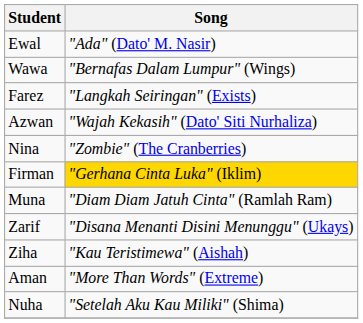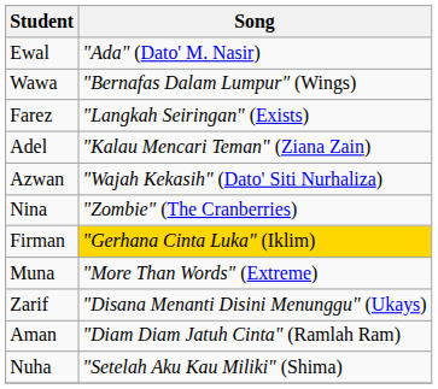+ row: Adel | "Kalau Mencari Teman" (Ziana Zain)
Muna | Song: "Diam Diam Jatuh Cinta" (Ramlah Ram) -> "More Than Words" (Extreme)
- row: Ziha | "Kau Teristimewa" (Aishah)
Aman | Song: "More Than Words" (Extreme) -> "Diam Diam Jatuh Cinta" (Ramlah Ram)
